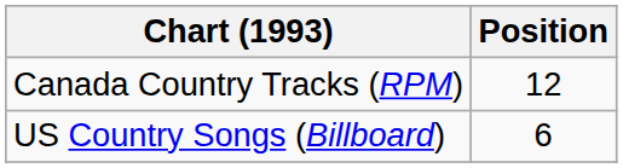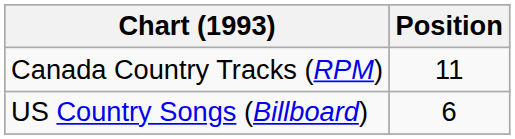Canada Country Tracks (RPM) | Position: 12 -> 11
